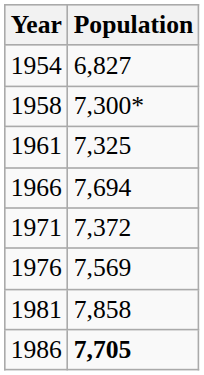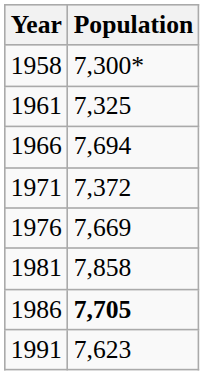- row: 1954 | 6,827
1976 | Population: 7,569 -> 7,669
+ row: 1991 | 7,623
